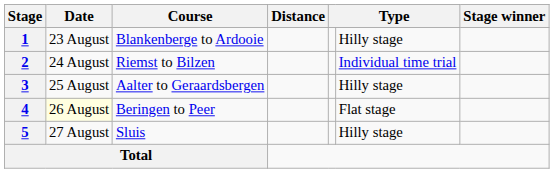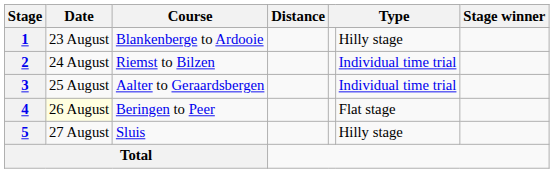3 | column 6: Hilly stage -> Individual time trial
